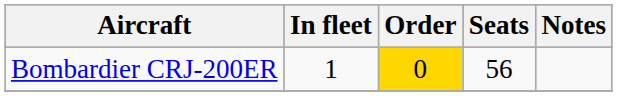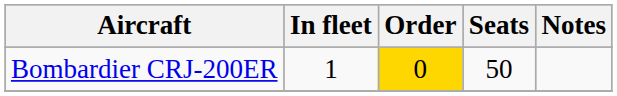Bombardier CRJ-200ER | Seats: 56 -> 50
